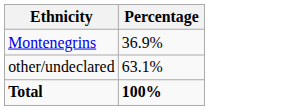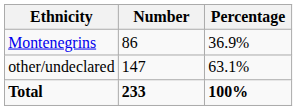+ column: Number | 86 | 147 | 233
